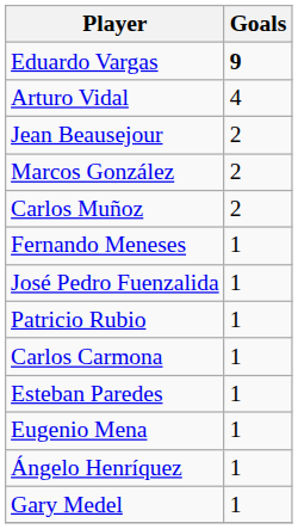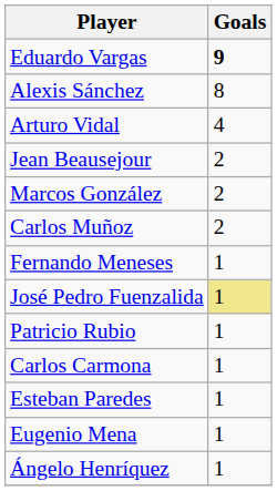+ row: Alexis Sánchez | 8
José Pedro Fuenzalida | Goals: no background -> khaki background
- row: Gary Medel | 1
